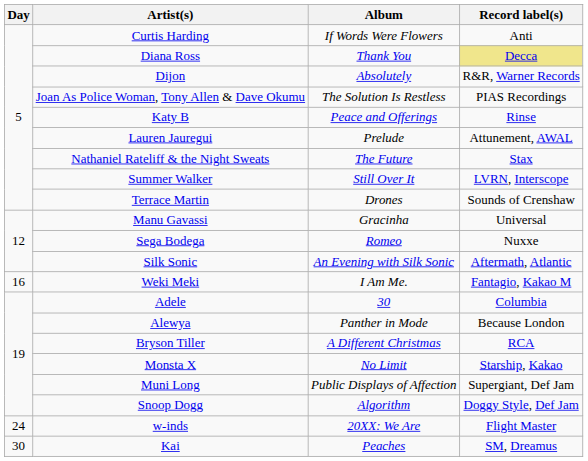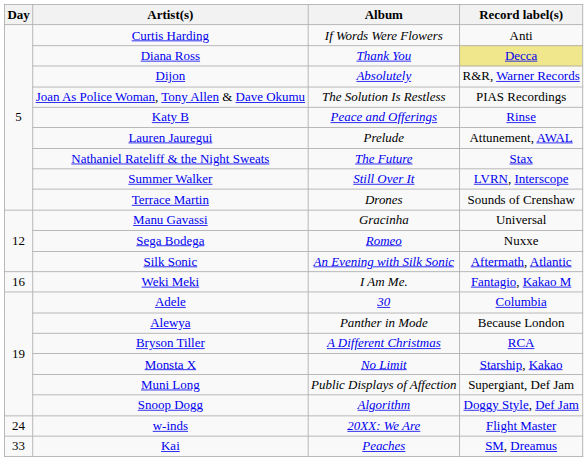Kai | Day: 30 -> 33
